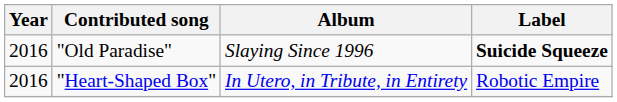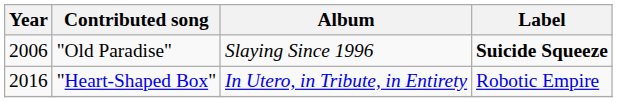"Old Paradise" | Year: 2016 -> 2006
